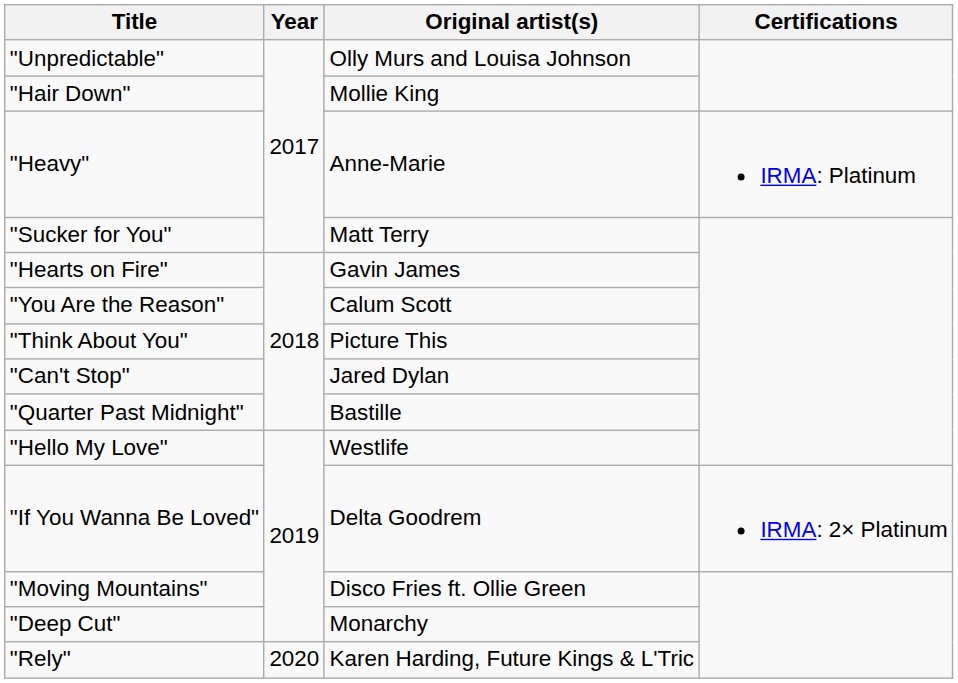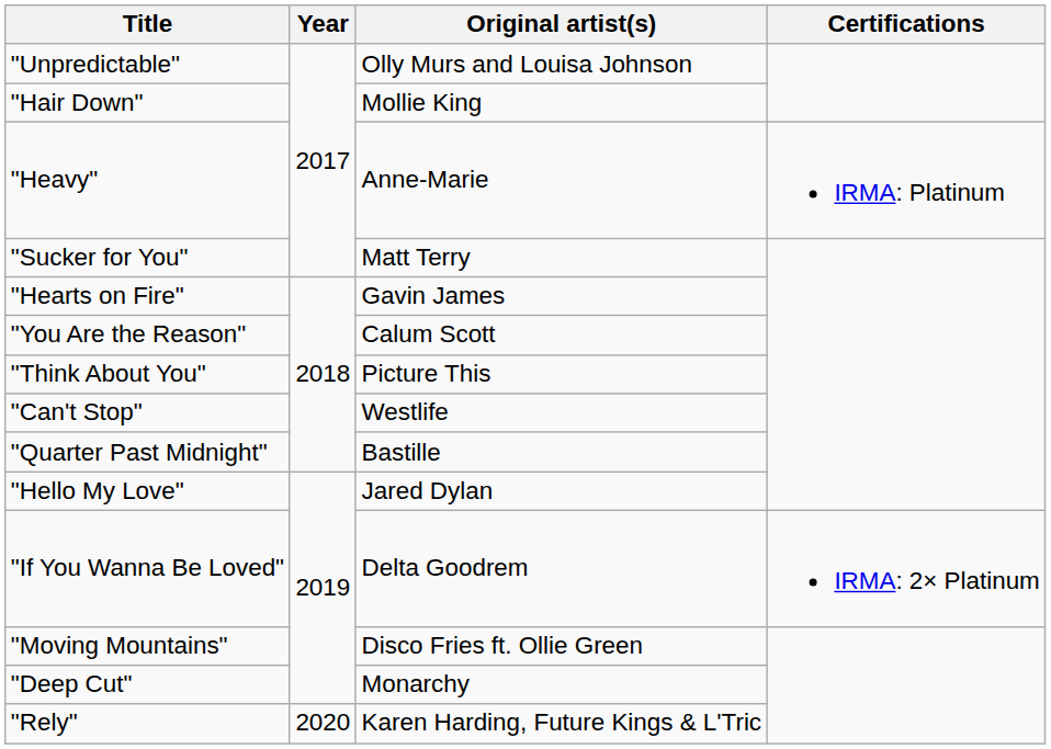"Can't Stop" | Original artist(s): Jared Dylan -> Westlife
"Hello My Love" | Original artist(s): Westlife -> Jared Dylan
